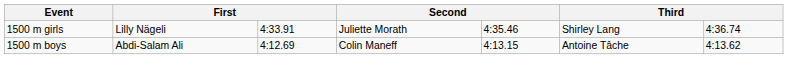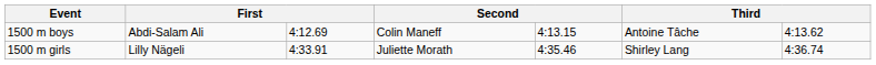rows swapped: 1500 m boys <-> 1500 m girls
